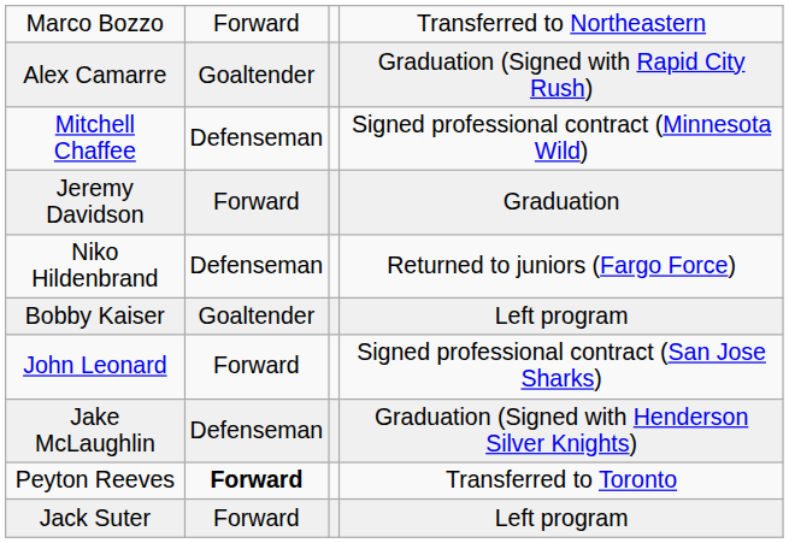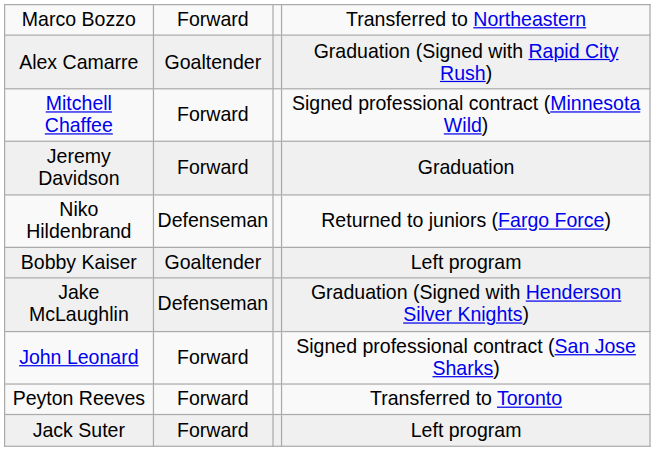Mitchell Chaffee | column 2: Defenseman -> Forward
rows swapped: John Leonard <-> Jake McLaughlin
Peyton Reeves | column 2: bold -> normal
